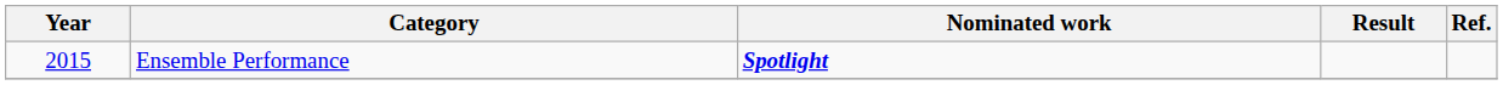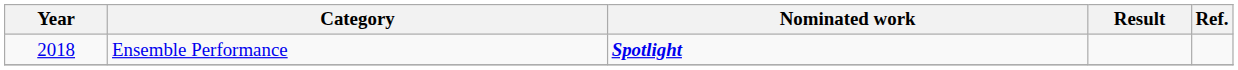Ensemble Performance | Year: 2015 -> 2018
